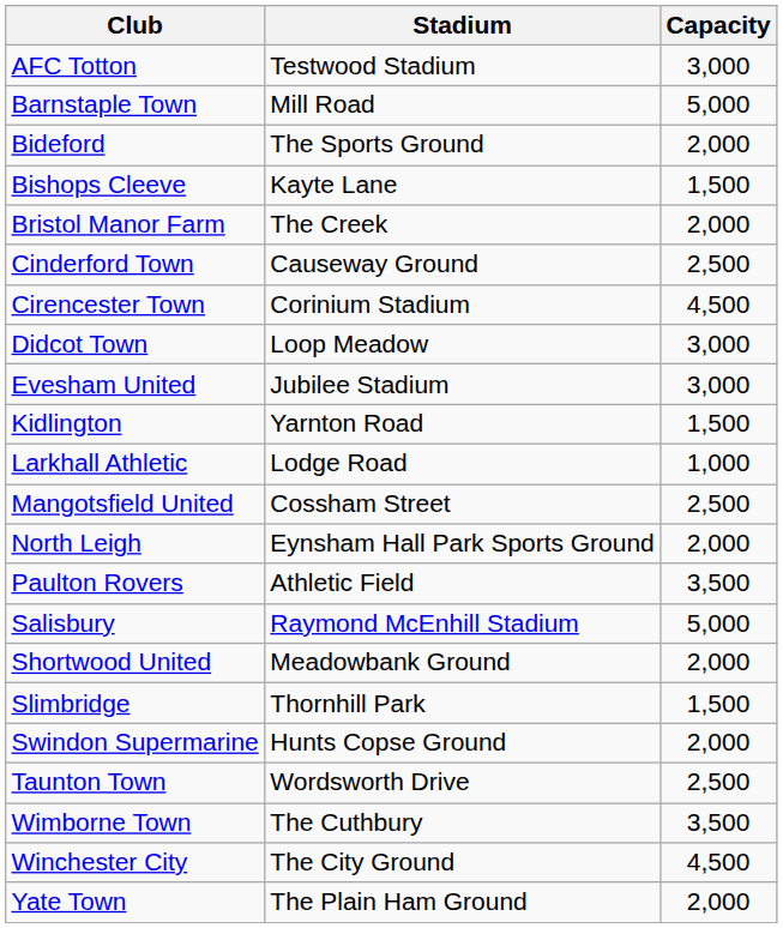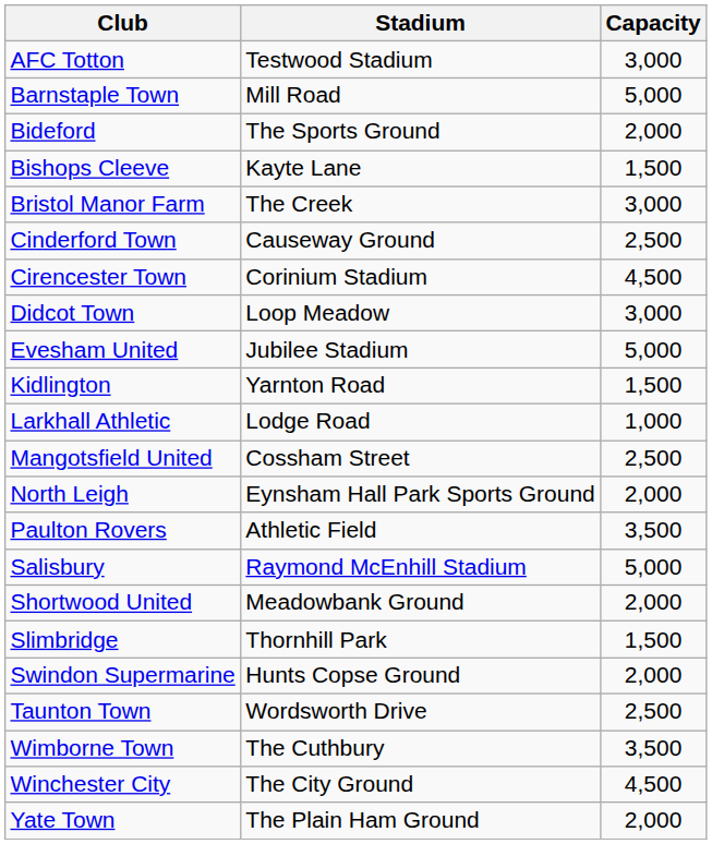Bristol Manor Farm | Capacity: 2,000 -> 3,000
Evesham United | Capacity: 3,000 -> 5,000
